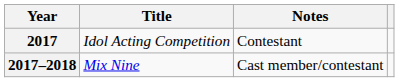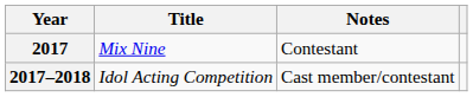2017 | Title: Idol Acting Competition -> Mix Nine
2017–2018 | Title: Mix Nine -> Idol Acting Competition
